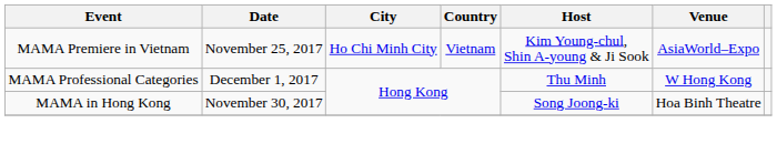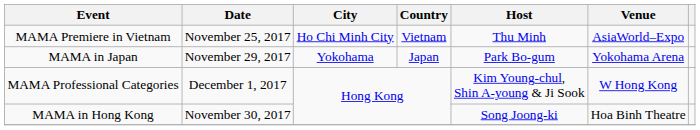MAMA Premiere in Vietnam | Host: Kim Young-chul, Shin A-young & Ji Sook -> Thu Minh
+ row: MAMA in Japan | November 29, 2017 | Yokohama | Japan | Park Bo-gum | Yokohama Arena
MAMA Professional Categories | Host: Thu Minh -> Kim Young-chul, Shin A-young & Ji Sook
